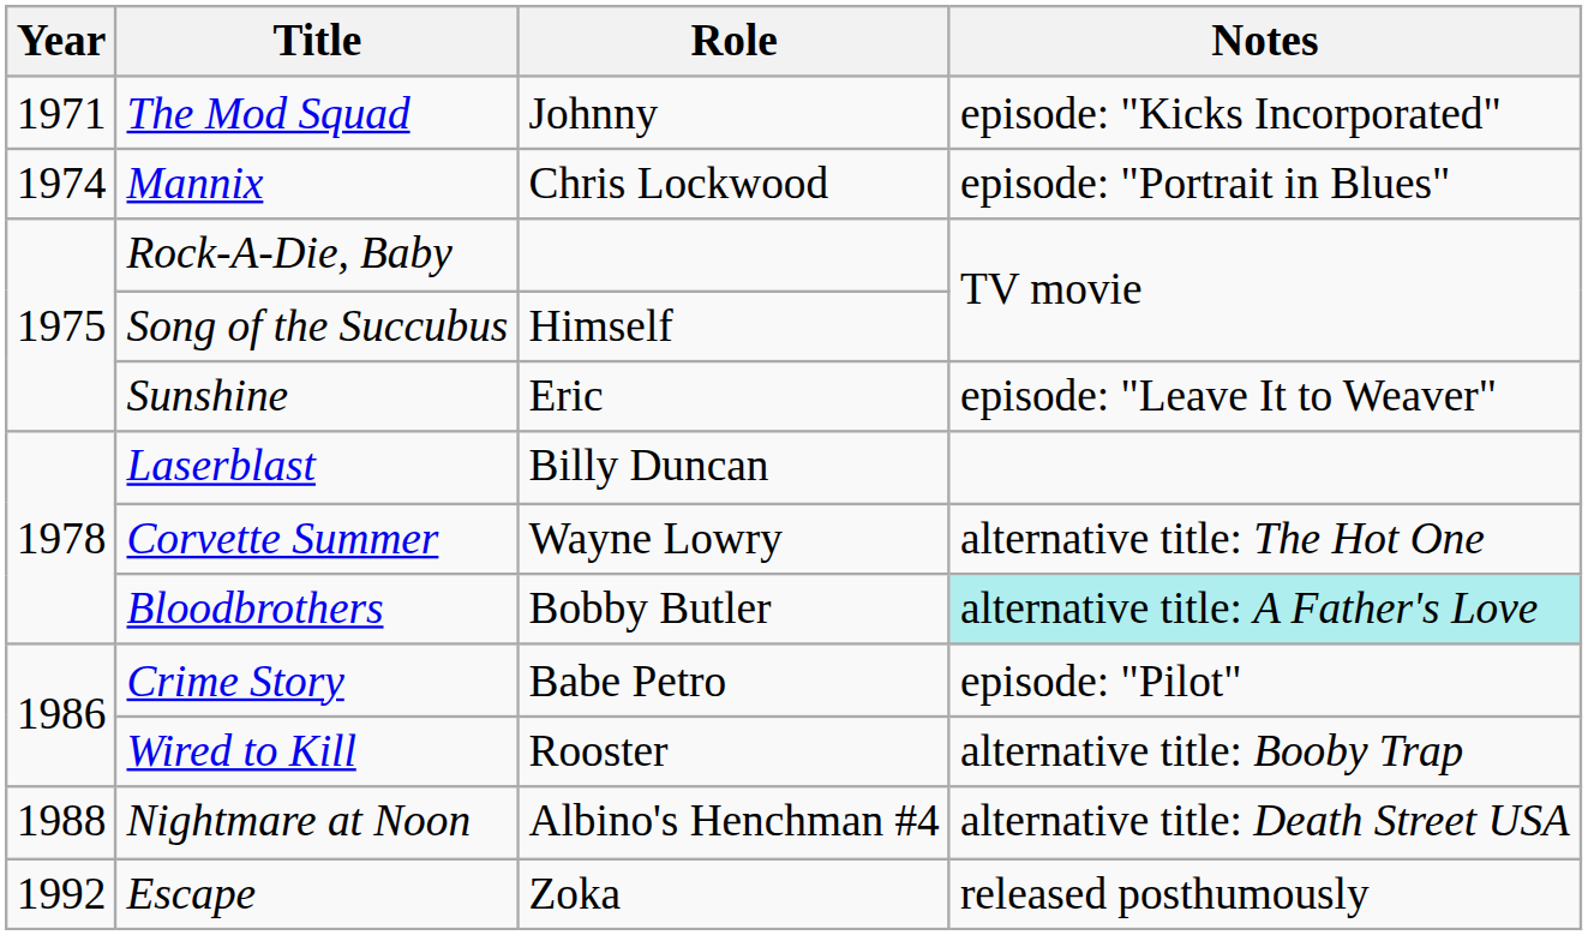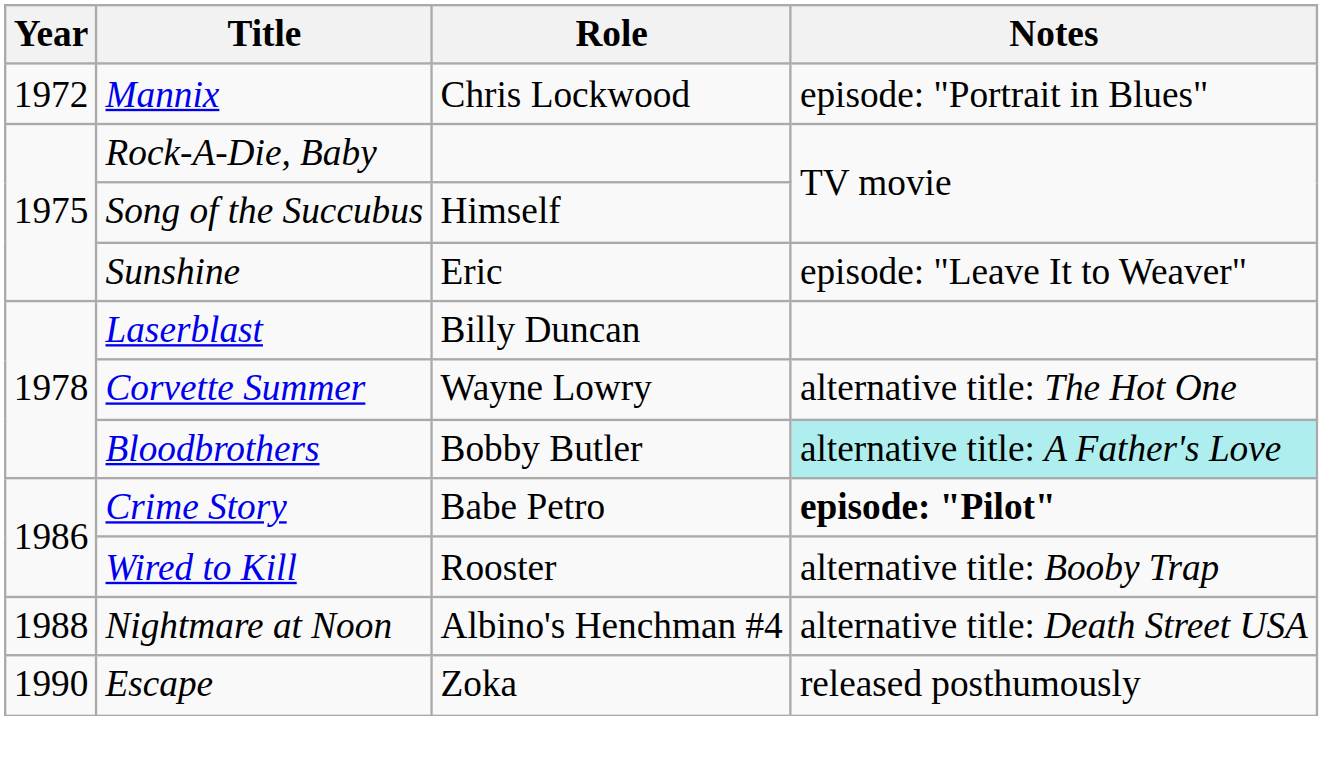- row: 1971 | The Mod Squad | Johnny | episode: "Kicks Incorporated"
Mannix | Year: 1974 -> 1972
Crime Story | Notes: normal -> bold
Escape | Year: 1992 -> 1990
